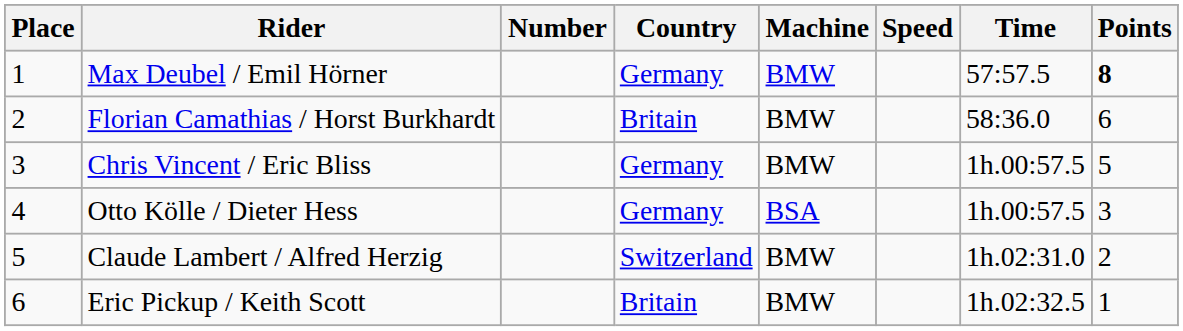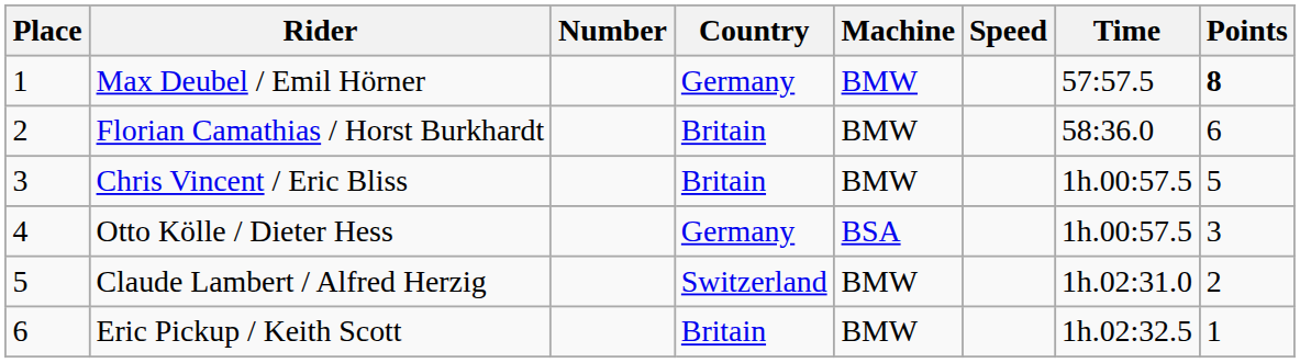Chris Vincent / Eric Bliss | Country: Germany -> Britain
